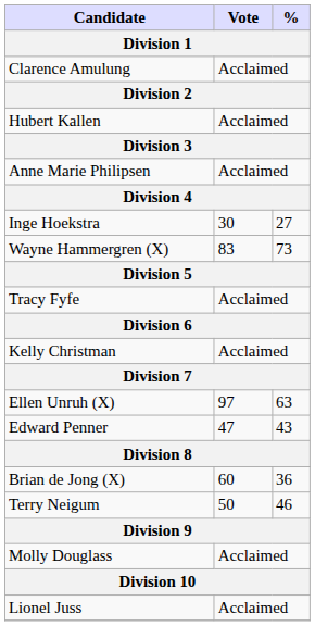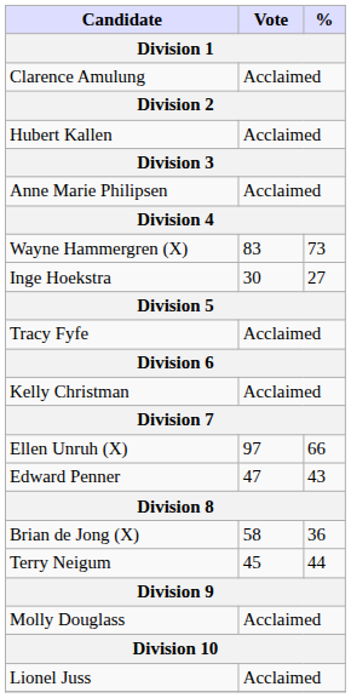rows swapped: Wayne Hammergren (X) <-> Inge Hoekstra
Ellen Unruh (X) | %: 63 -> 66
Brian de Jong (X) | Vote: 60 -> 58
Terry Neigum | Vote: 50 -> 45
Terry Neigum | %: 46 -> 44
